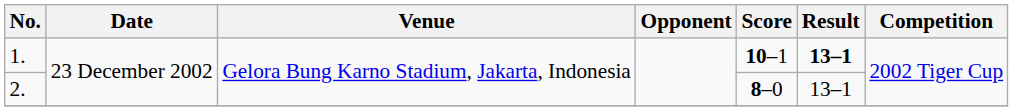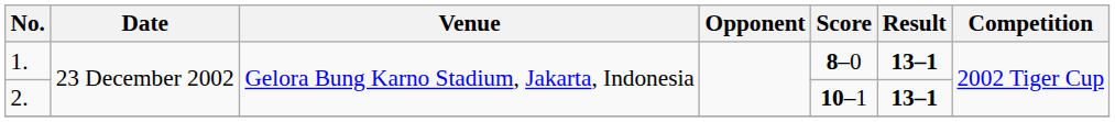1. | Score: 10–1 -> 8–0
2. | Score: 8–0 -> 10–1
2. | Result: normal -> bold
